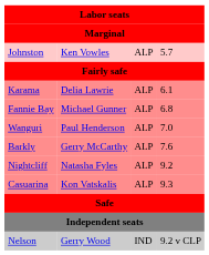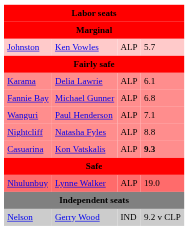Wanguri | column 4: 7.0 -> 7.1
- row: Barkly | Gerry McCarthy | ALP | 7.6
Nightcliff | column 4: 9.2 -> 8.8
Casuarina | column 4: normal -> bold
+ row: Nhulunbuy | Lynne Walker | ALP | 19.0
